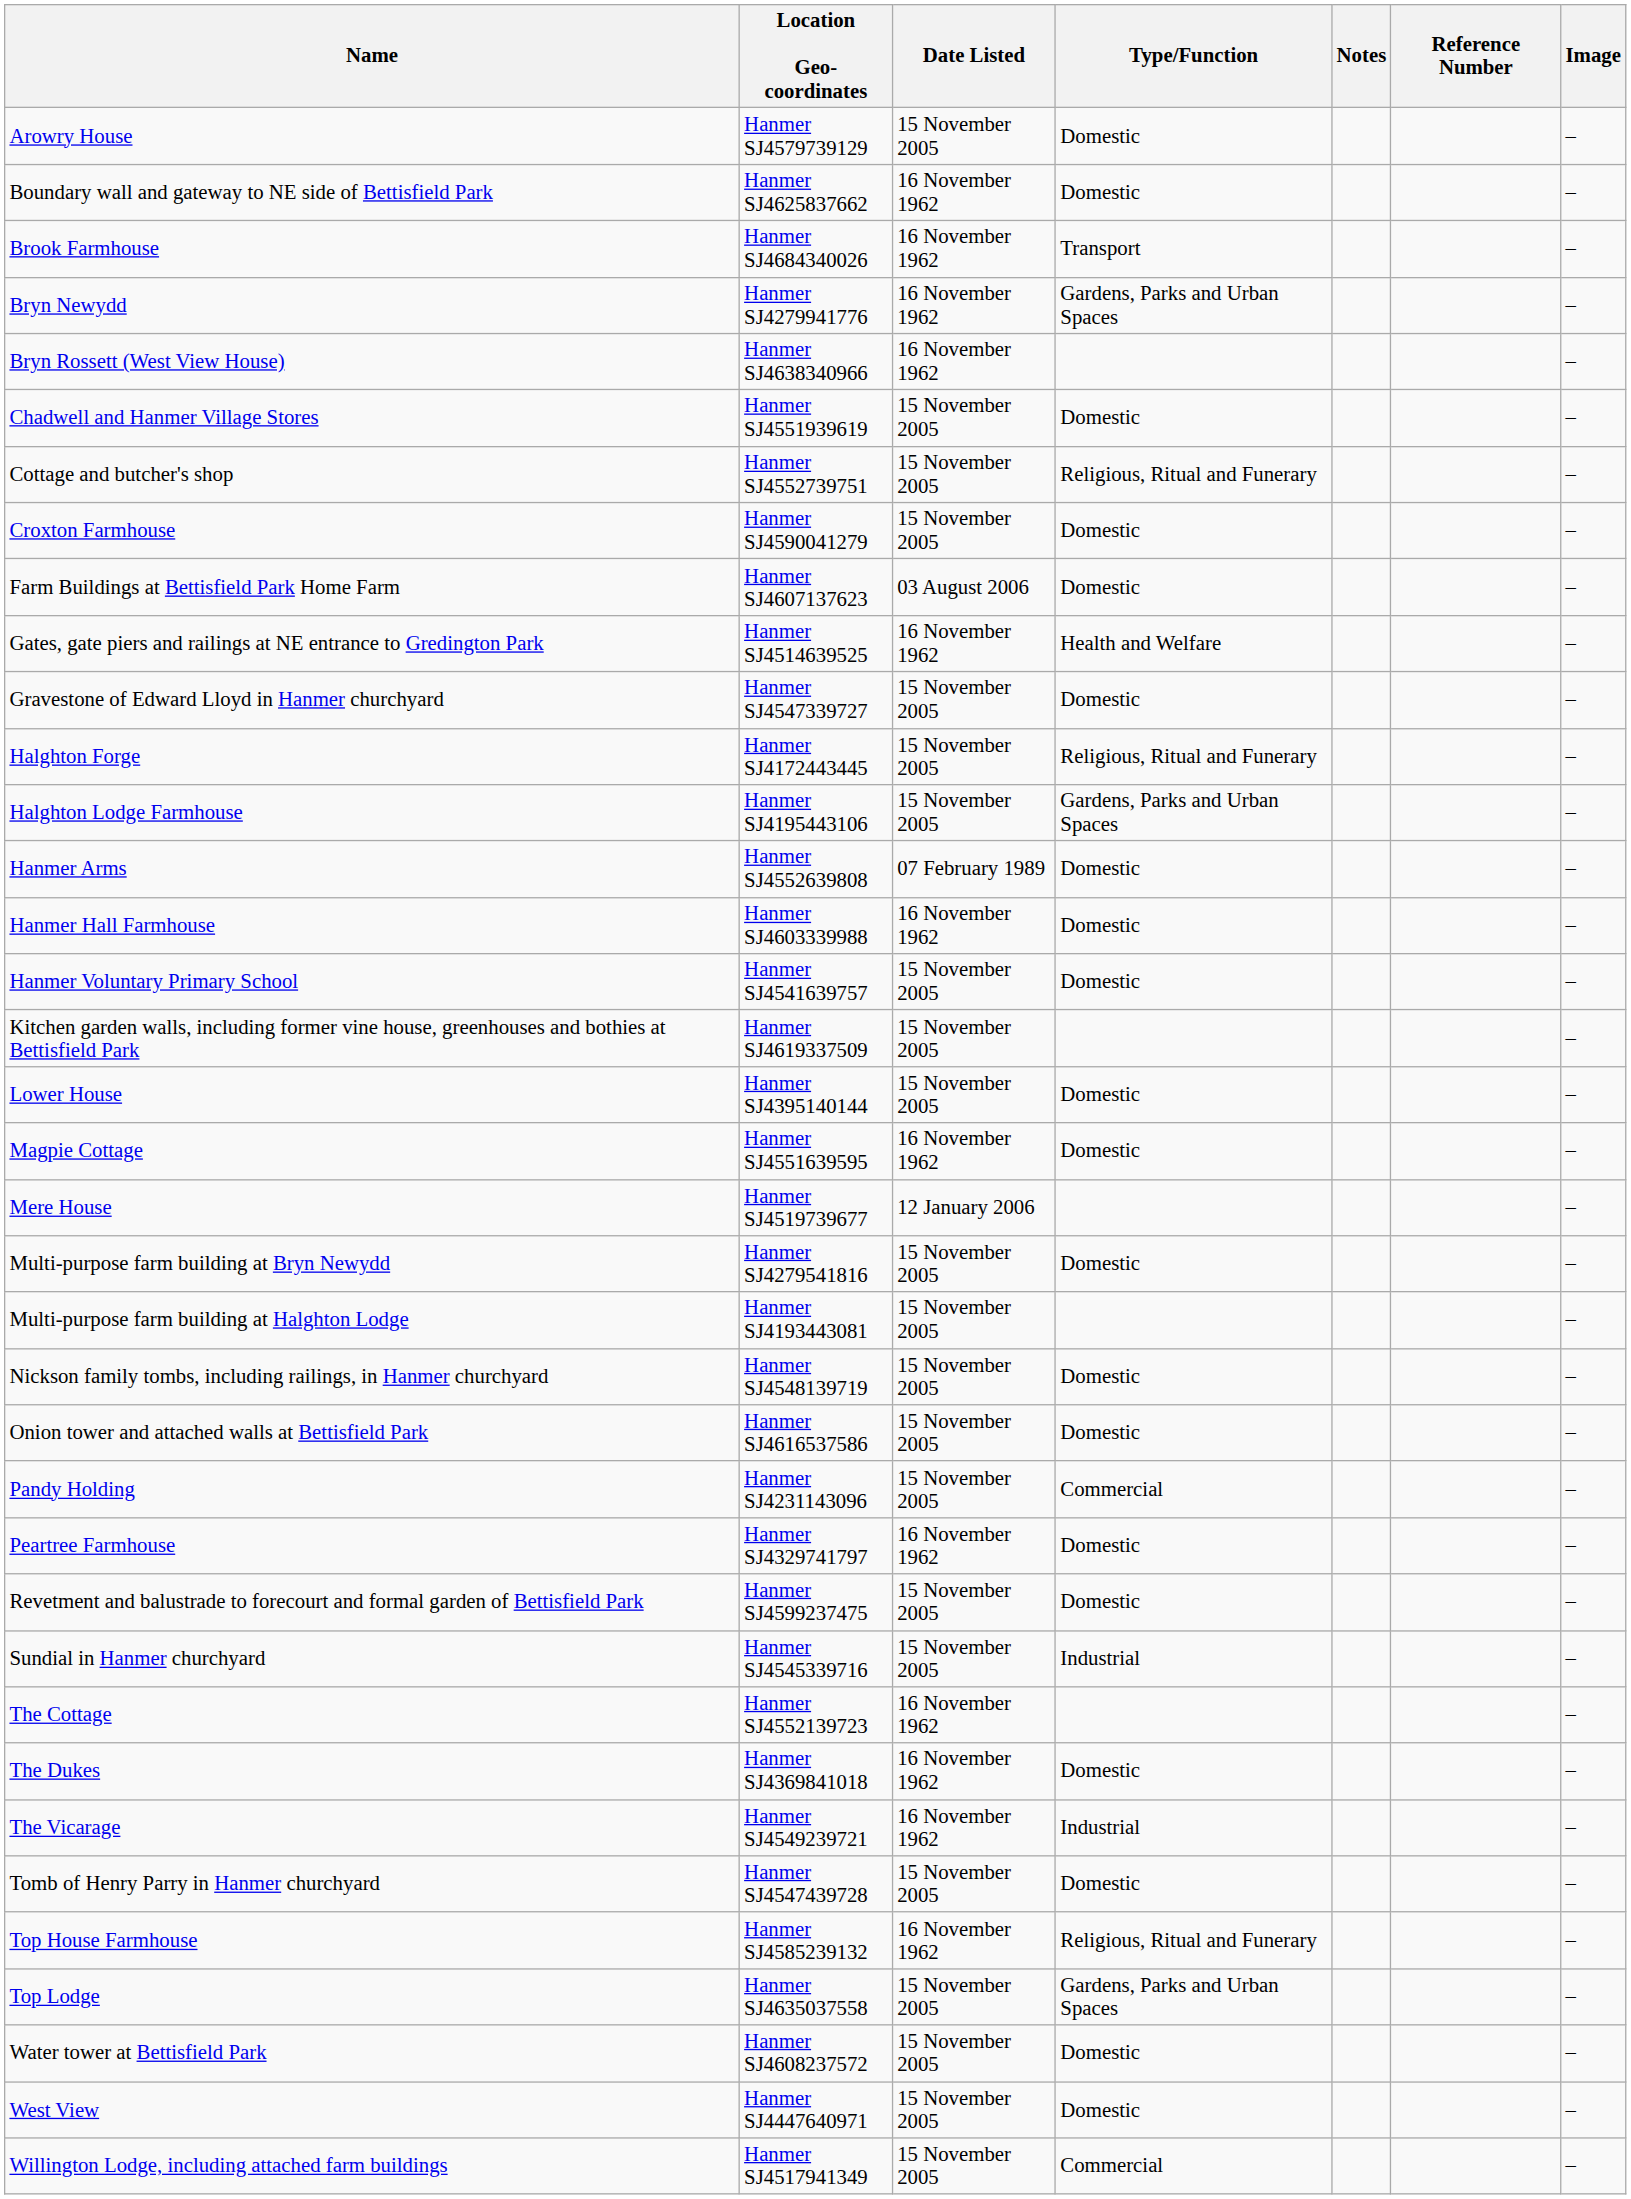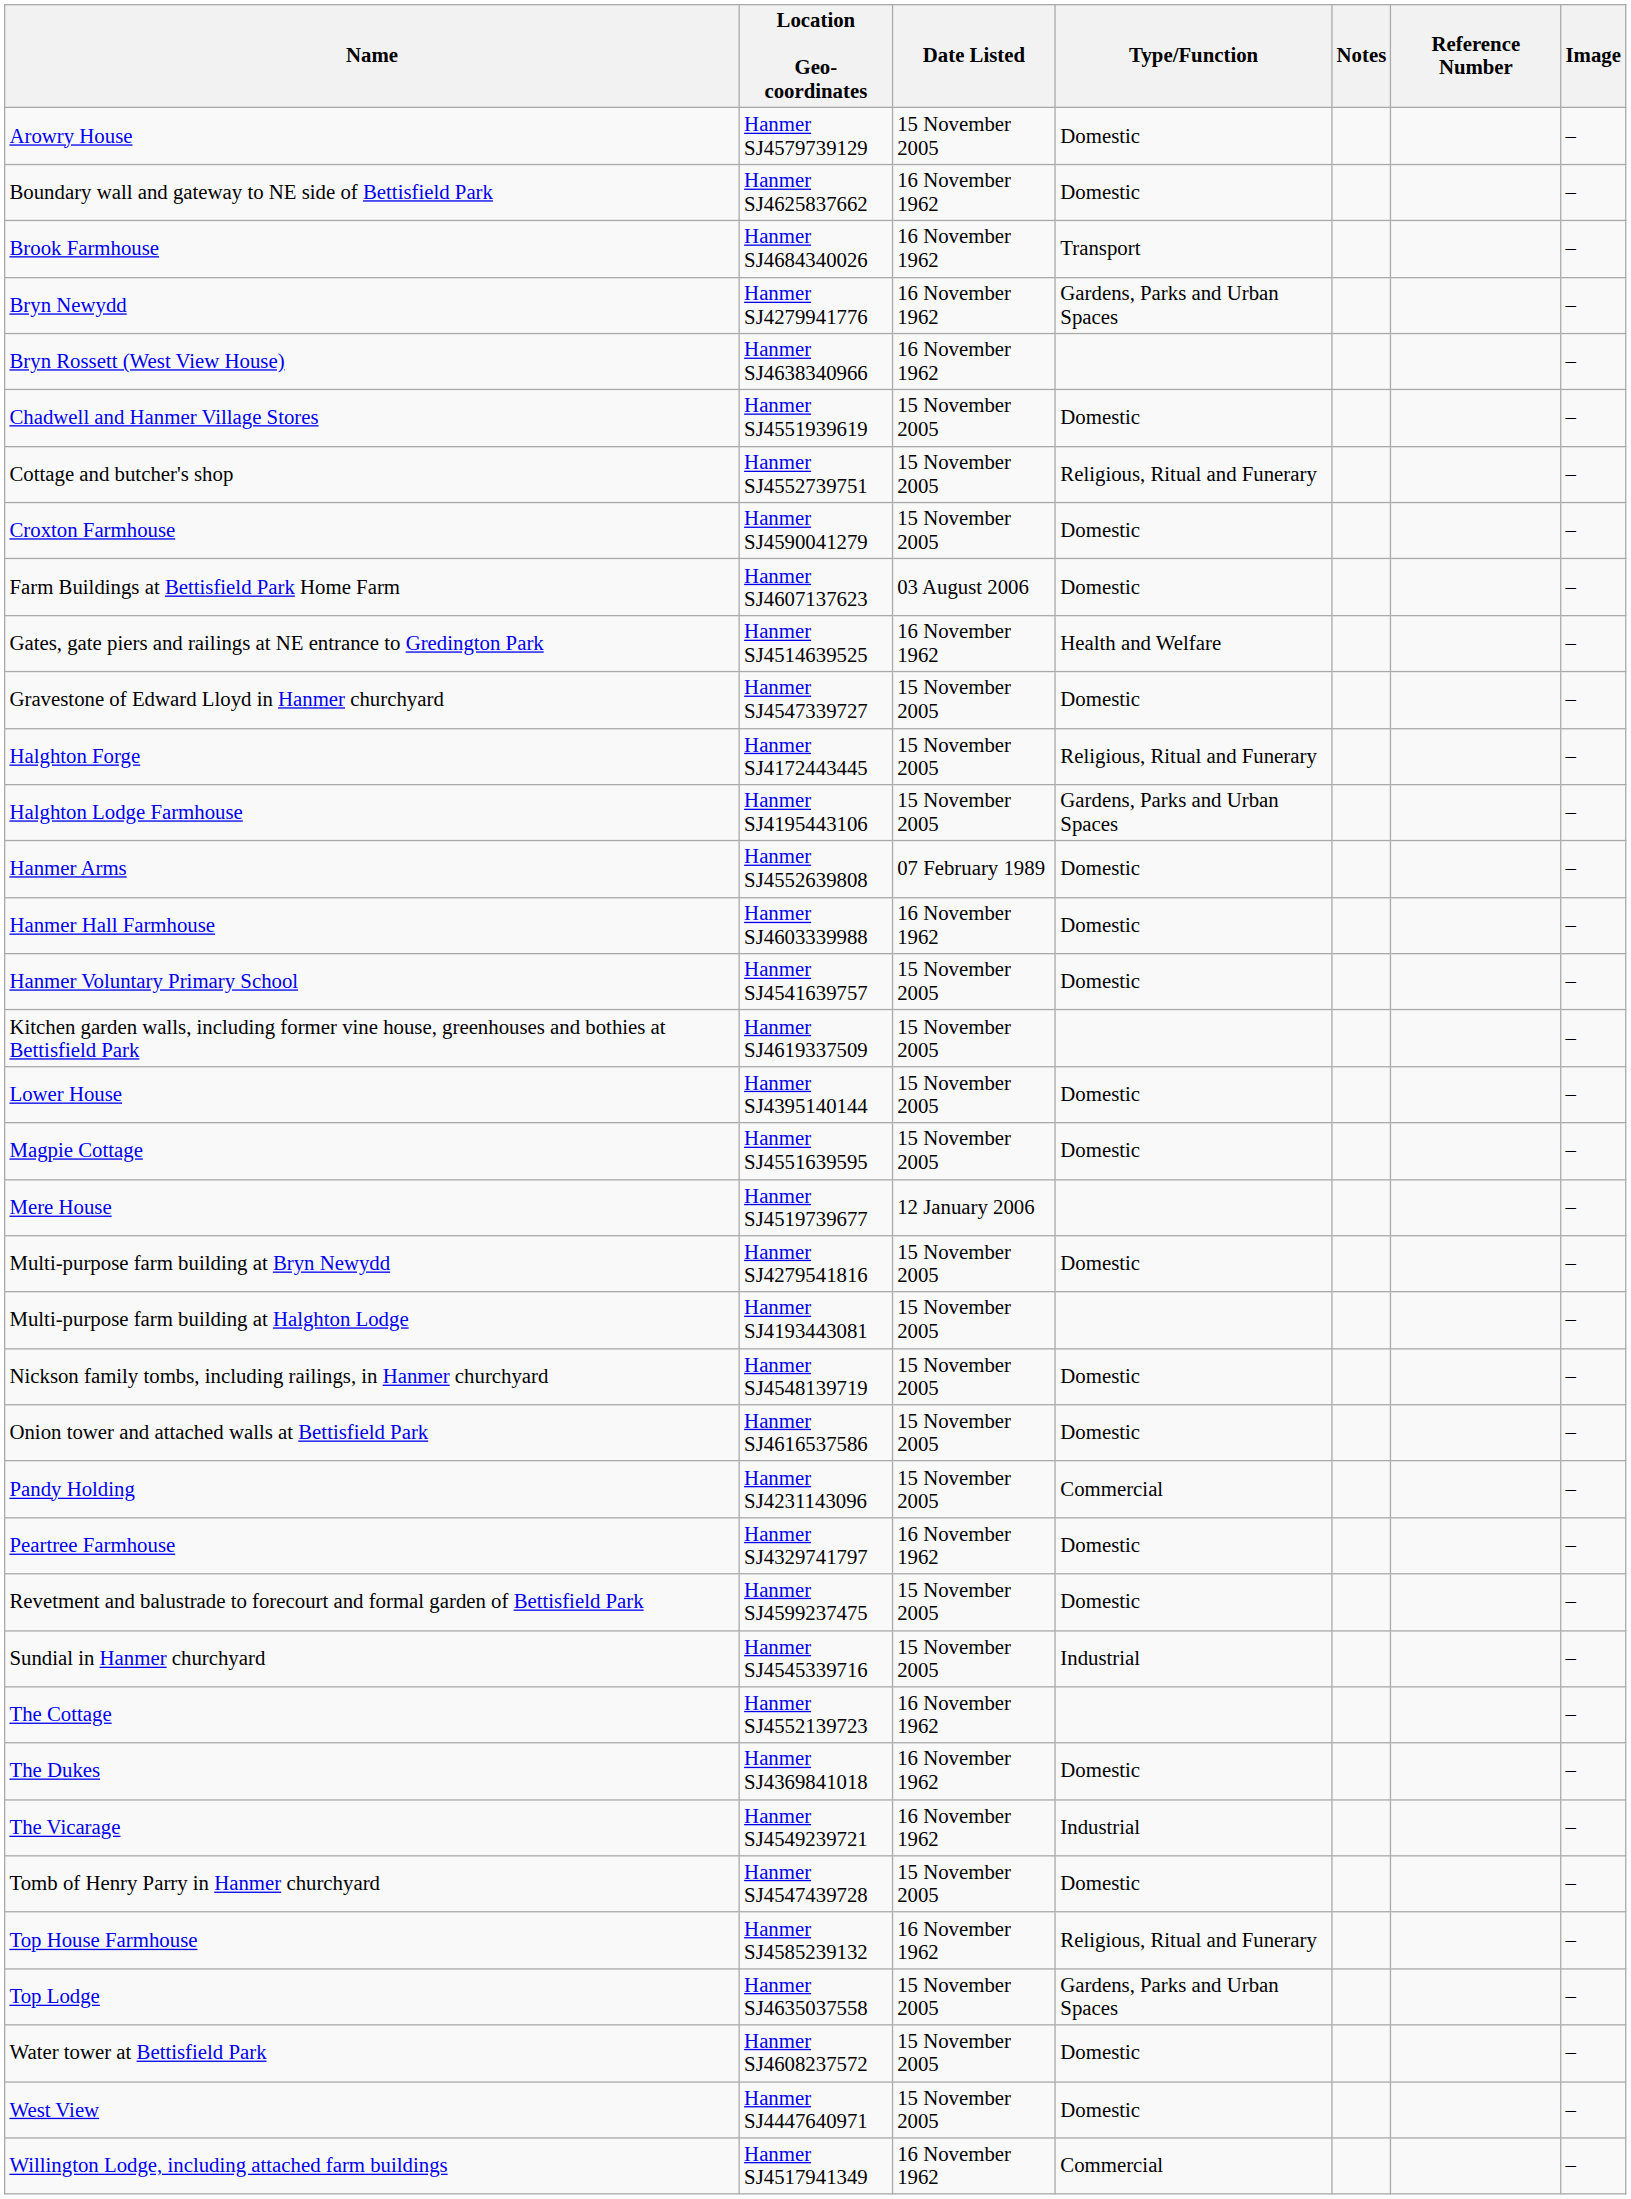Magpie Cottage | Date Listed: 16 November 1962 -> 15 November 2005
Willington Lodge, including attached farm buildings | Date Listed: 15 November 2005 -> 16 November 1962
